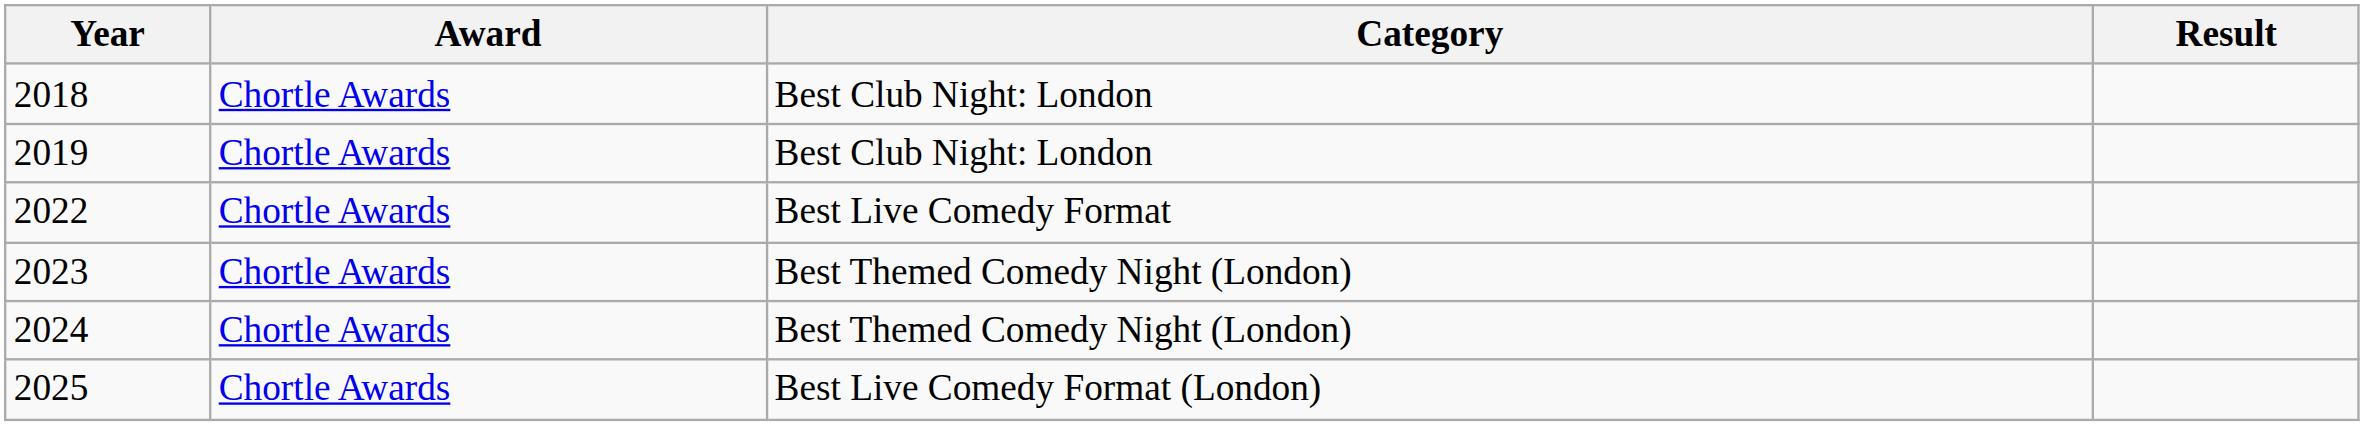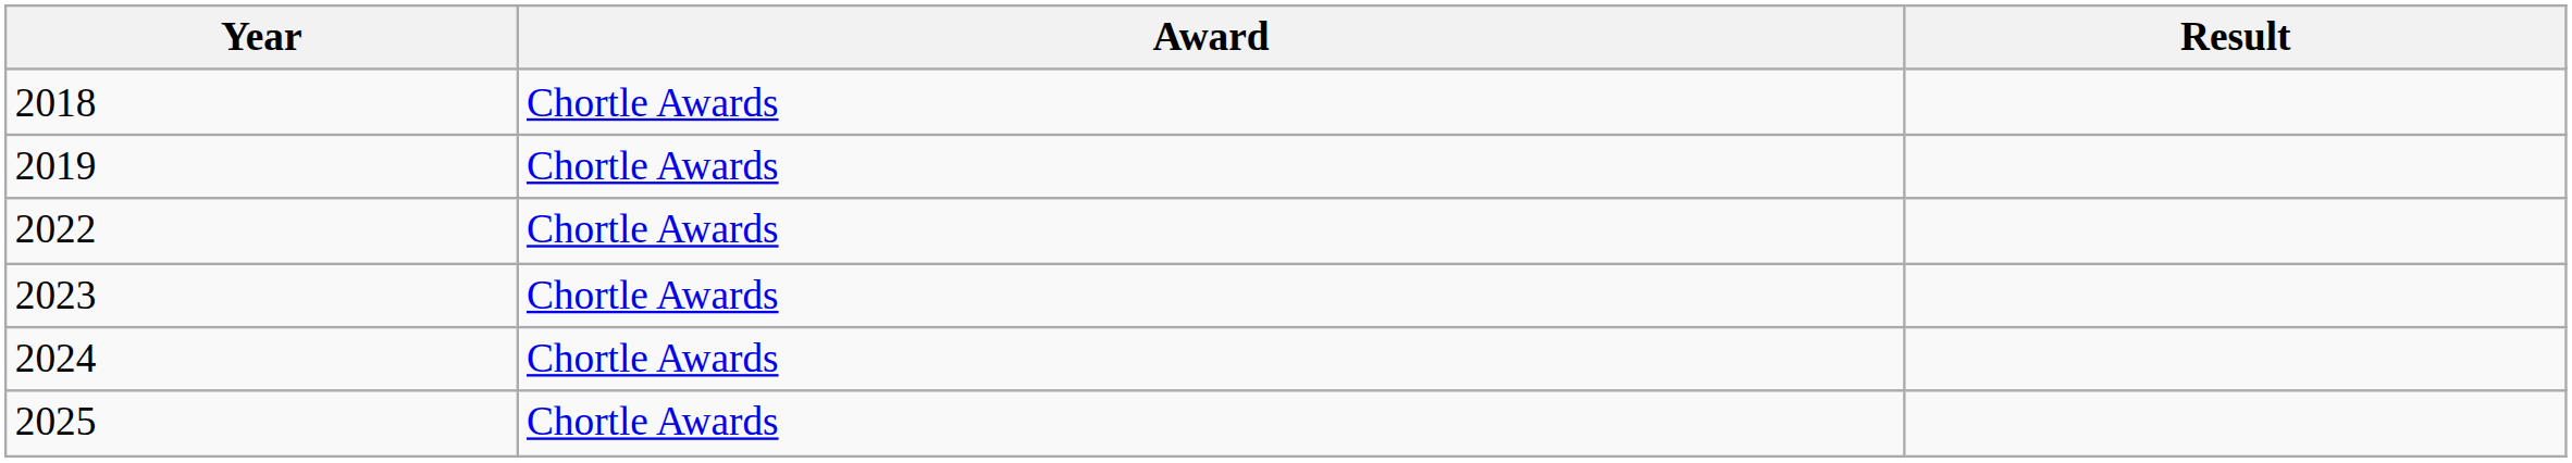- column: Category | Best Club Night: London | Best Club Night: London | Best Live Comedy Format | Best Themed Comedy Night (London) | Best Themed Comedy Night (London) | Best Live Comedy Format (London)
